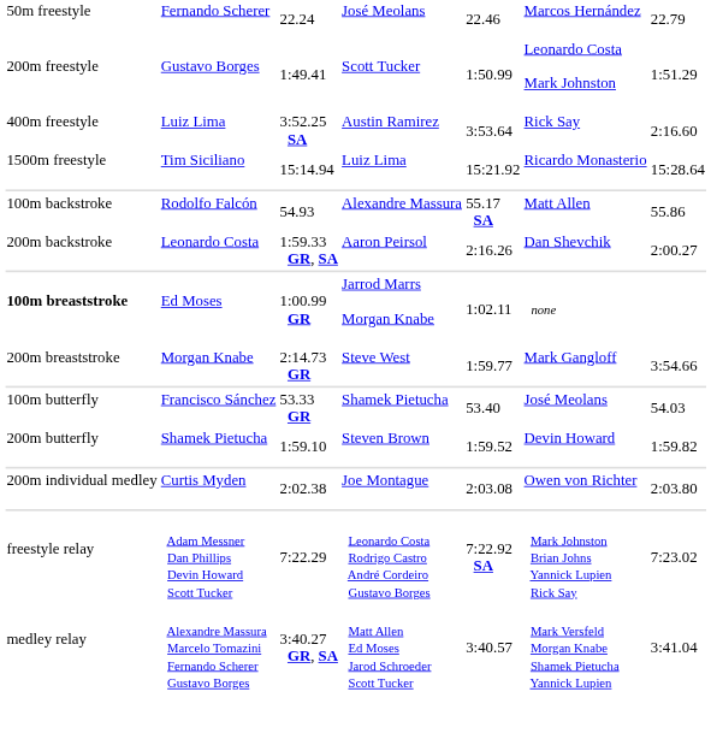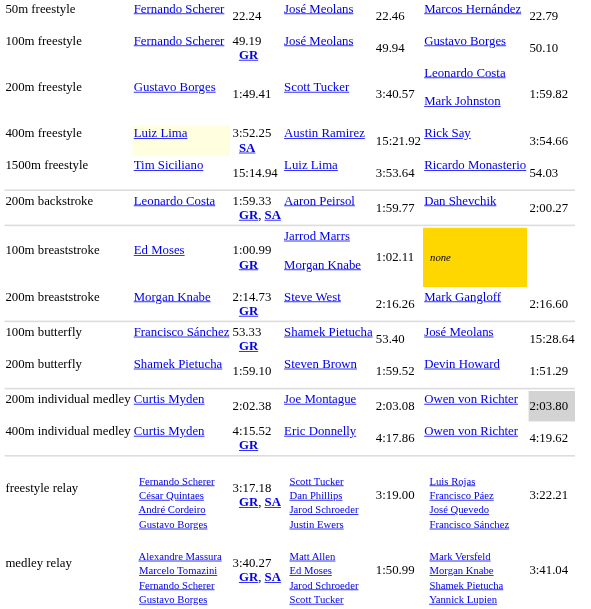+ row: 100m freestyle | Fernando Scherer | 49.19 GR | José Meolans | 49.94 | Gustavo Borges | 50.10
1:49.41 | column 5: 1:50.99 -> 3:40.57
1:49.41 | column 7: 1:51.29 -> 1:59.82
3:52.25 SA | column 2: no background -> lightyellow background
3:52.25 SA | column 5: 3:53.64 -> 15:21.92
3:52.25 SA | column 7: 2:16.60 -> 3:54.66
15:14.94 | column 5: 15:21.92 -> 3:53.64
15:14.94 | column 7: 15:28.64 -> 54.03
- row: 100m backstroke | Rodolfo Falcón | 54.93 | Alexandre Massura | 55.17 SA | Matt Allen | 55.86
1:59.33 GR, SA | column 5: 2:16.26 -> 1:59.77
1:00.99 GR | column 1: bold -> normal
1:00.99 GR | column 6: no background -> gold background
2:14.73 GR | column 5: 1:59.77 -> 2:16.26
2:14.73 GR | column 7: 3:54.66 -> 2:16.60
53.33 GR | column 7: 54.03 -> 15:28.64
1:59.10 | column 7: 1:59.82 -> 1:51.29
2:02.38 | column 7: no background -> lightgrey background
+ row: 400m individual medley | Curtis Myden | 4:15.52 GR | Eric Donnelly | 4:17.86 | Owen von Richter | 4:19.62
+ row: freestyle relay | Fernando Scherer César Quintaes André Cordeiro Gustavo Borges | 3:17.18 GR, SA | Scott Tucker Dan Phillips Jarod Schroeder Justin Ewers | 3:19.00 | Luis Rojas Francisco Páez José Quevedo Francisco Sánchez | 3:22.21
- row: freestyle relay | Adam Messner Dan Phillips Devin Howard Scott Tucker | 7:22.29 | Leonardo Costa Rodrigo Castro André Cordeiro Gustavo Borges | 7:22.92 SA | Mark Johnston Brian Johns Yannick Lupien Rick Say | 7:23.02
3:40.27 GR, SA | column 5: 3:40.57 -> 1:50.99
